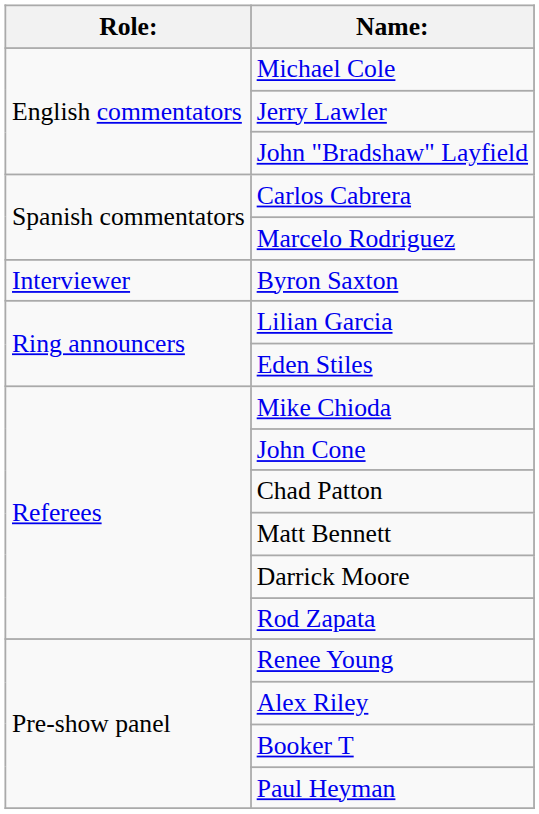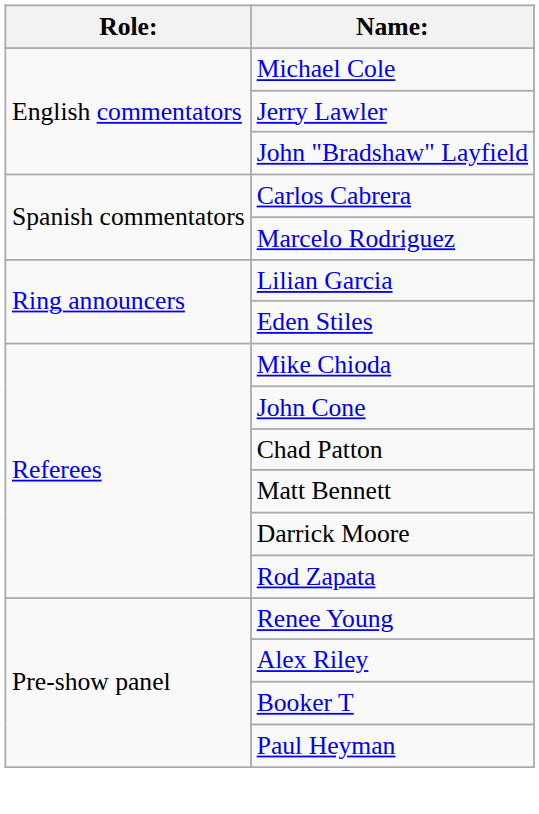- row: Interviewer | Byron Saxton
